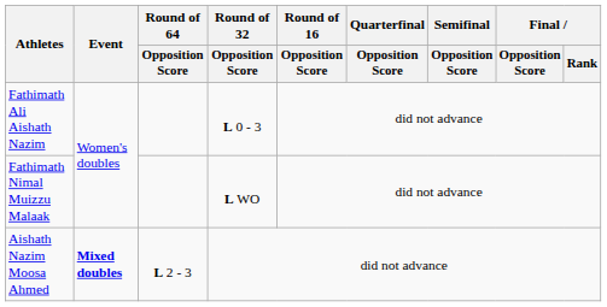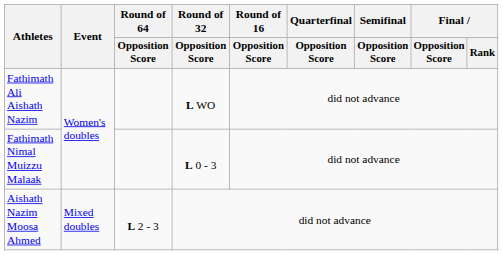Fathimath Ali Aishath Nazim | Round of 32 / Opposition Score: L 0 - 3 -> L WO
Fathimath Nimal Muizzu Malaak | Round of 32 / Opposition Score: L WO -> L 0 - 3
Aishath Nazim Moosa Ahmed | Event: bold -> normal
